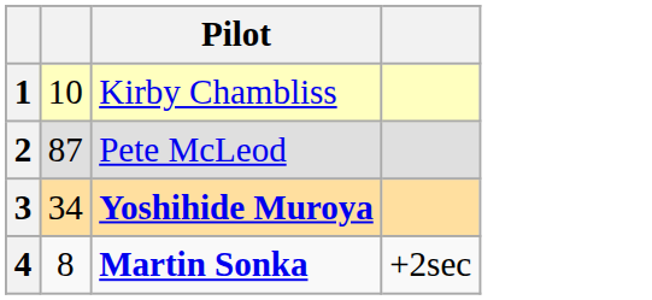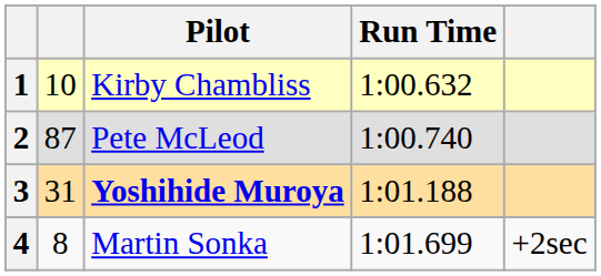+ column: Run Time | 1:00.632 | 1:00.740 | 1:01.188 | 1:01.699
3 | column 2: 34 -> 31
4 | Pilot: bold -> normal
